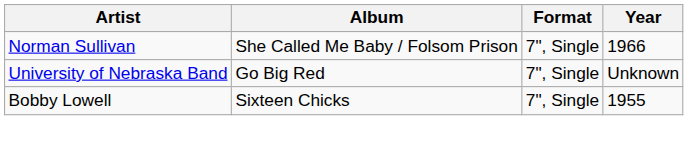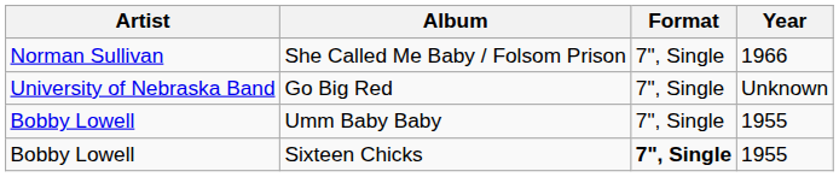+ row: Bobby Lowell | Umm Baby Baby | 7", Single | 1955
Sixteen Chicks | Format: normal -> bold
